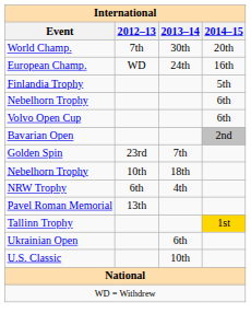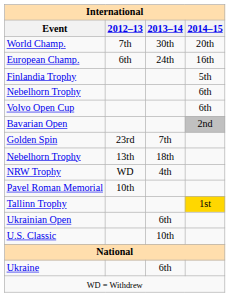European Champ. | 2012–13: WD -> 6th
Nebelhorn Trophy / 18th | 2012–13: 10th -> 13th
NRW Trophy | 2012–13: 6th -> WD
Pavel Roman Memorial | 2012–13: 13th -> 10th
+ row: Ukraine | 6th
